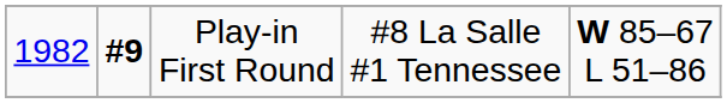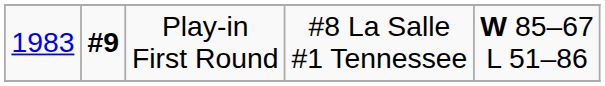Play-in First Round | column 1: 1982 -> 1983
